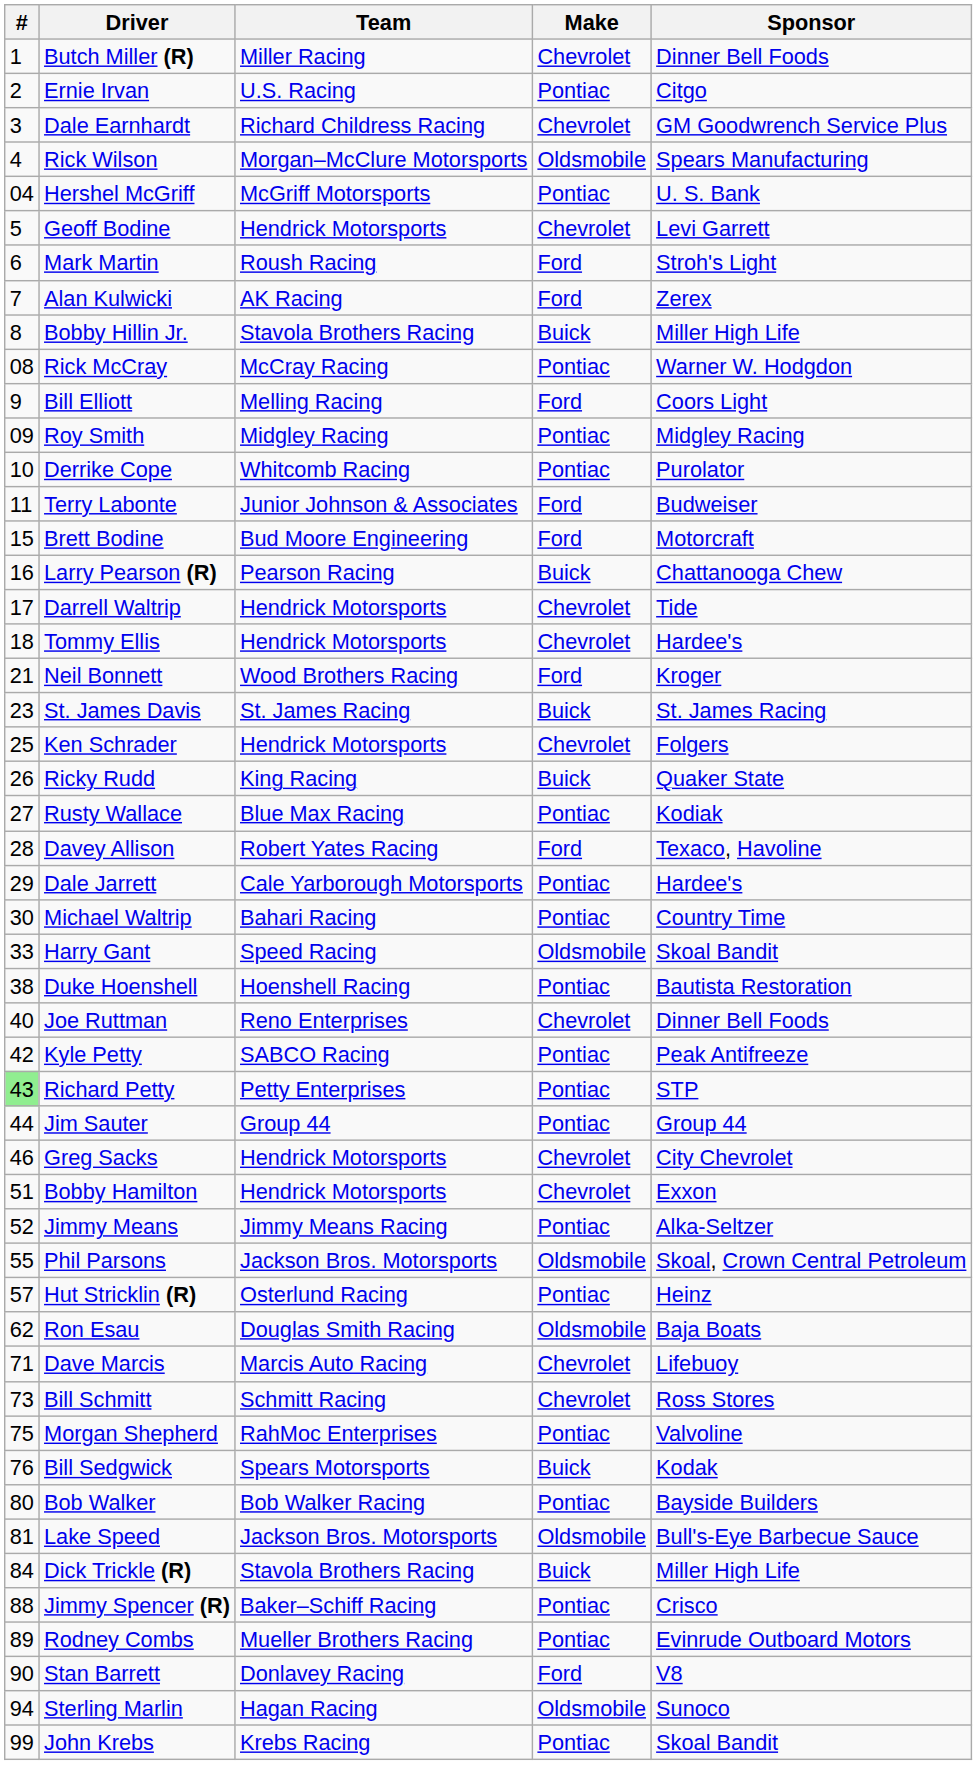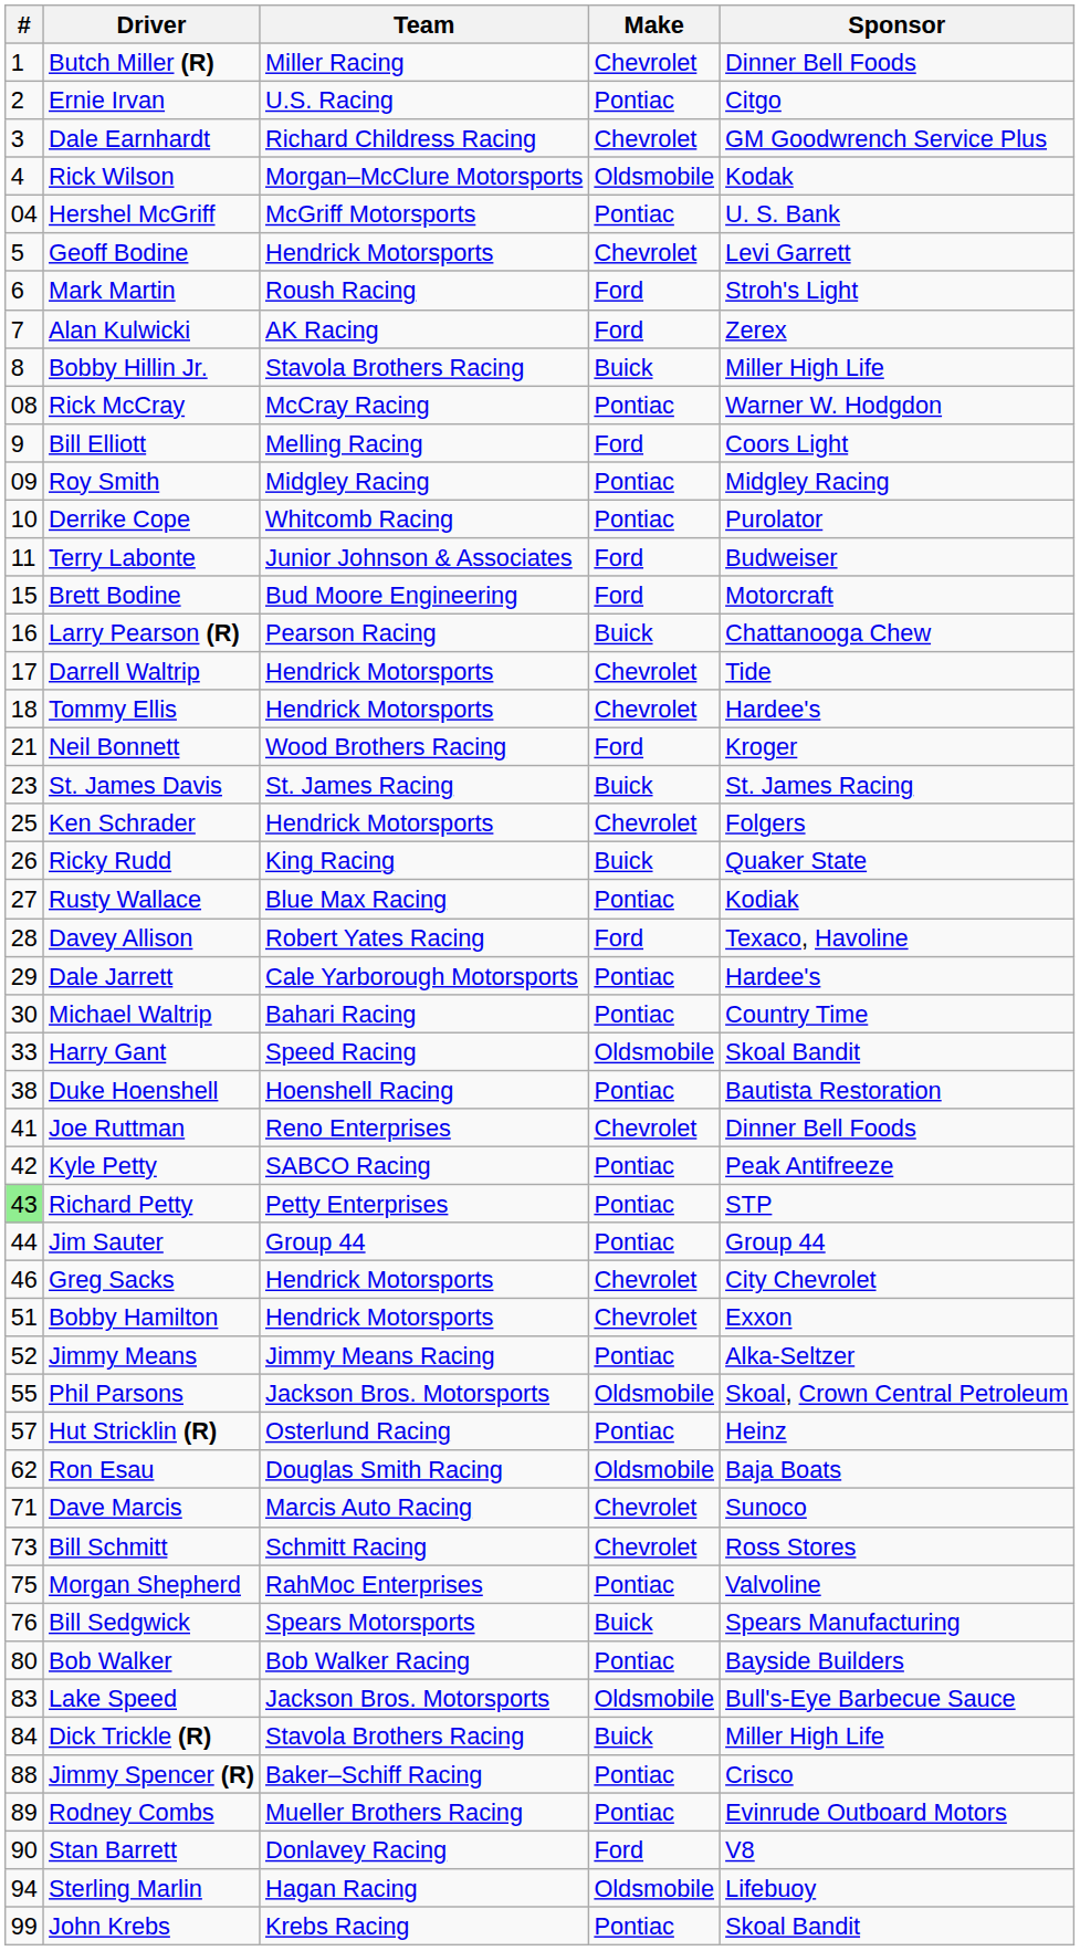Rick Wilson | Sponsor: Spears Manufacturing -> Kodak
Joe Ruttman | #: 40 -> 41
Dave Marcis | Sponsor: Lifebuoy -> Sunoco
Bill Sedgwick | Sponsor: Kodak -> Spears Manufacturing
Lake Speed | #: 81 -> 83
Sterling Marlin | Sponsor: Sunoco -> Lifebuoy
